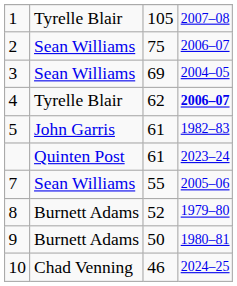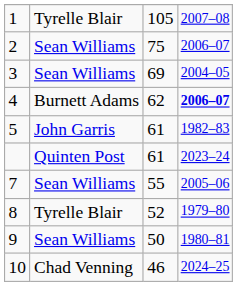4 | column 2: Tyrelle Blair -> Burnett Adams
8 | column 2: Burnett Adams -> Tyrelle Blair
9 | column 2: Burnett Adams -> Sean Williams
